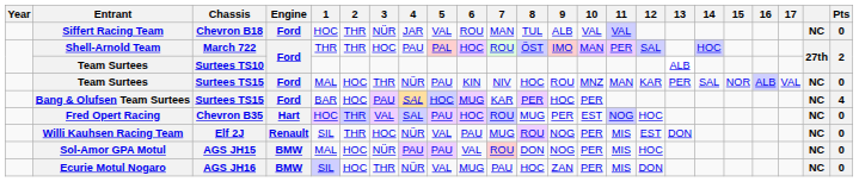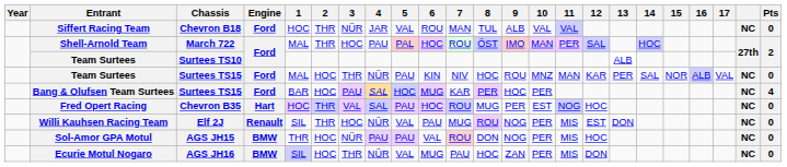Shell-Arnold Team | 1: THR -> MAL
Sol-Amor GPA Motul | 1: MAL -> THR
